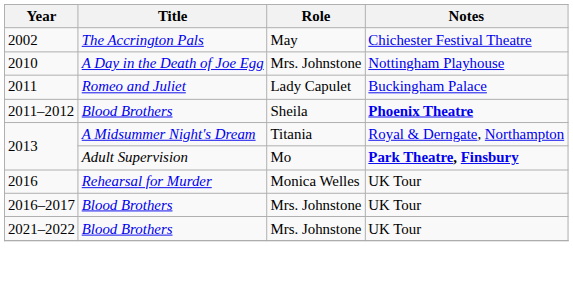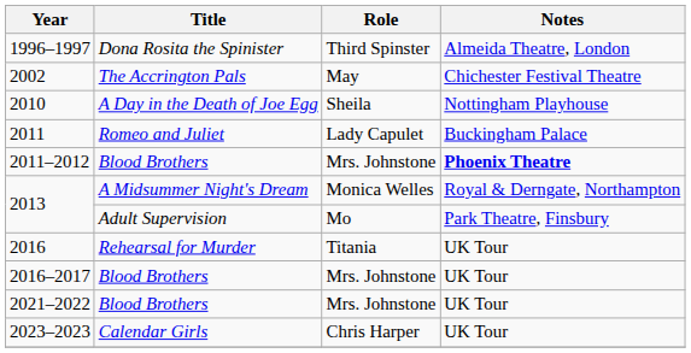+ row: 1996–1997 | Dona Rosita the Spinister | Third Spinster | Almeida Theatre, London
2010 | Role: Mrs. Johnstone -> Sheila
2011–2012 | Role: Sheila -> Mrs. Johnstone
2013 / A Midsummer Night's Dream | Role: Titania -> Monica Welles
2013 / Adult Supervision | Notes: bold -> normal
2016 | Role: Monica Welles -> Titania
+ row: 2023–2023 | Calendar Girls | Chris Harper | UK Tour
